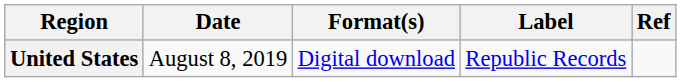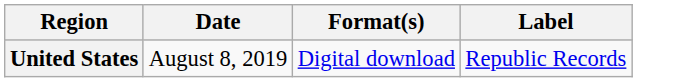- column: Ref
